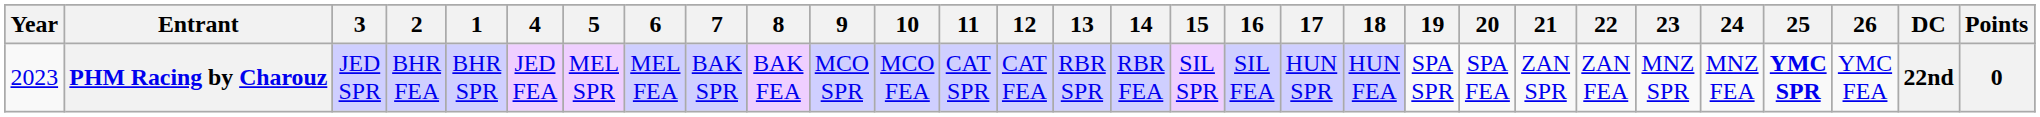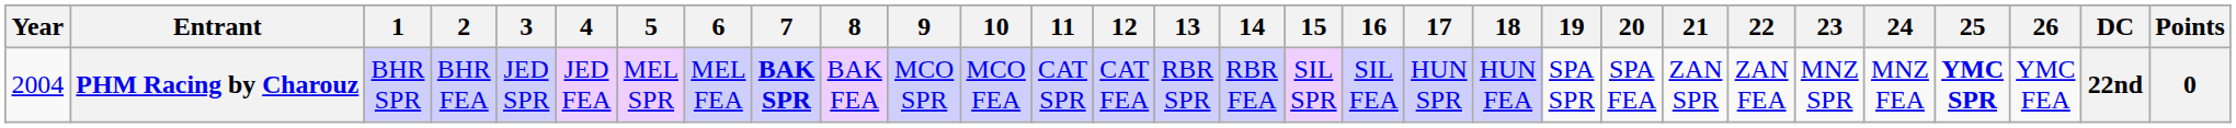columns swapped: 1 <-> 3
PHM Racing by Charouz | Year: 2023 -> 2004
PHM Racing by Charouz | 7: normal -> bold
